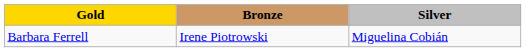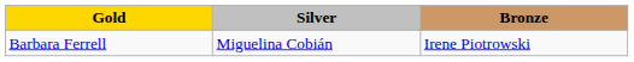columns swapped: Silver <-> Bronze
